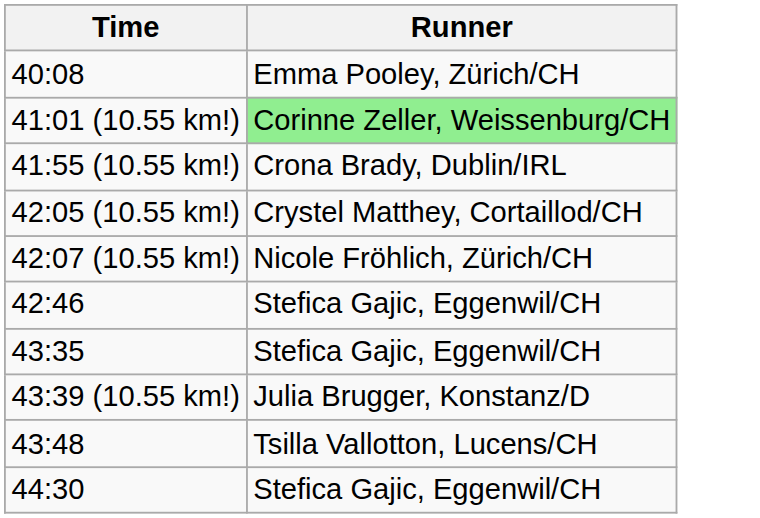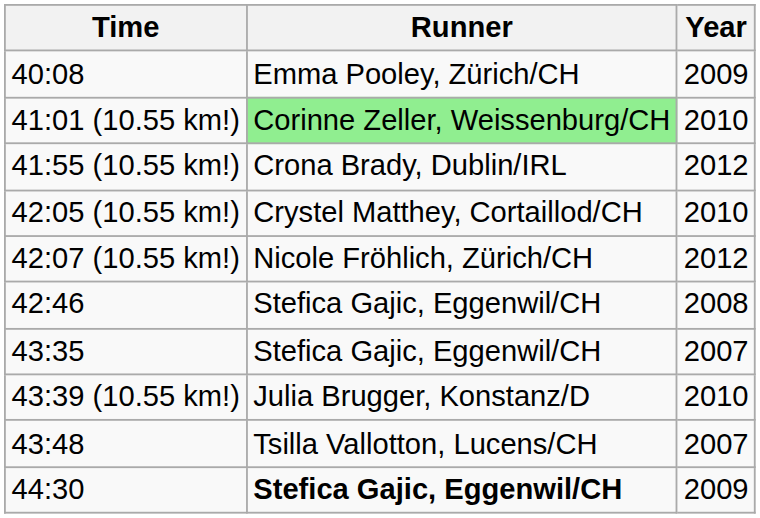+ column: Year | 2009 | 2010 | 2012 | 2010 | 2012 | 2008 | 2007 | 2010 | 2007 | 2009
44:30 | Runner: normal -> bold
